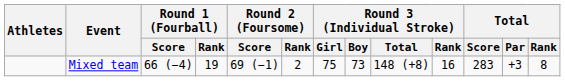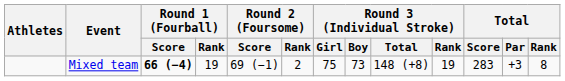Mixed team | Round 1 (Fourball) / Score: normal -> bold
Mixed team | Round 3 (Individual Stroke) / Rank: 16 -> 19
